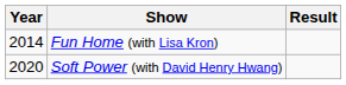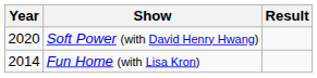rows swapped: Fun Home (with Lisa Kron) <-> Soft Power (with David Henry Hwang)
